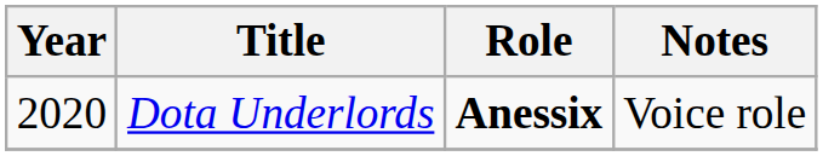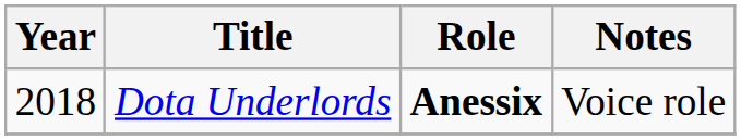Dota Underlords | Year: 2020 -> 2018
